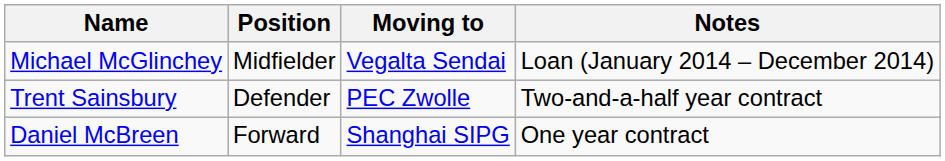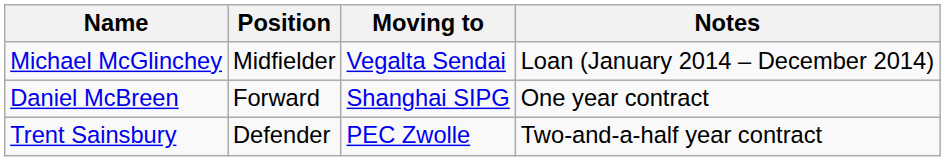rows swapped: Trent Sainsbury <-> Daniel McBreen
